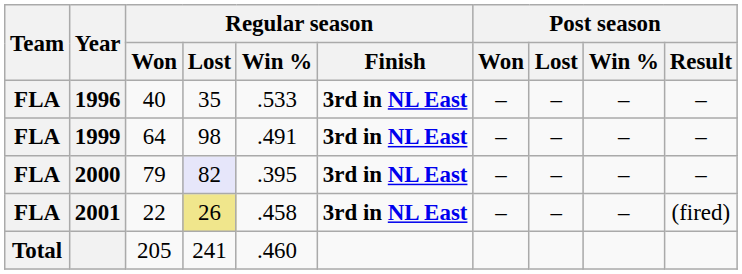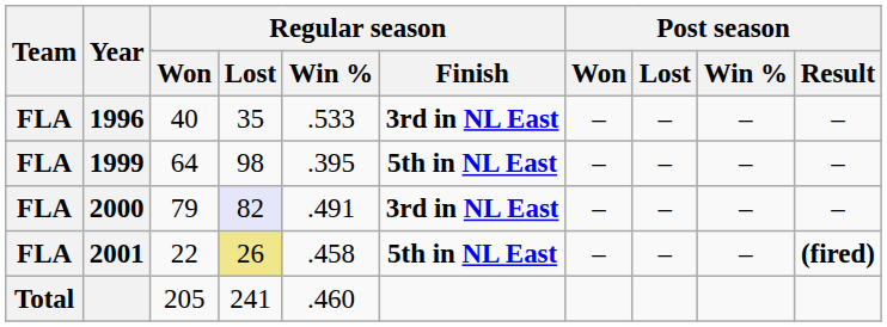1999 | Regular season / Win %: .491 -> .395
1999 | Regular season / Finish: 3rd in NL East -> 5th in NL East
2000 | Regular season / Win %: .395 -> .491
2001 | Regular season / Finish: 3rd in NL East -> 5th in NL East
2001 | Post season / Result: normal -> bold
